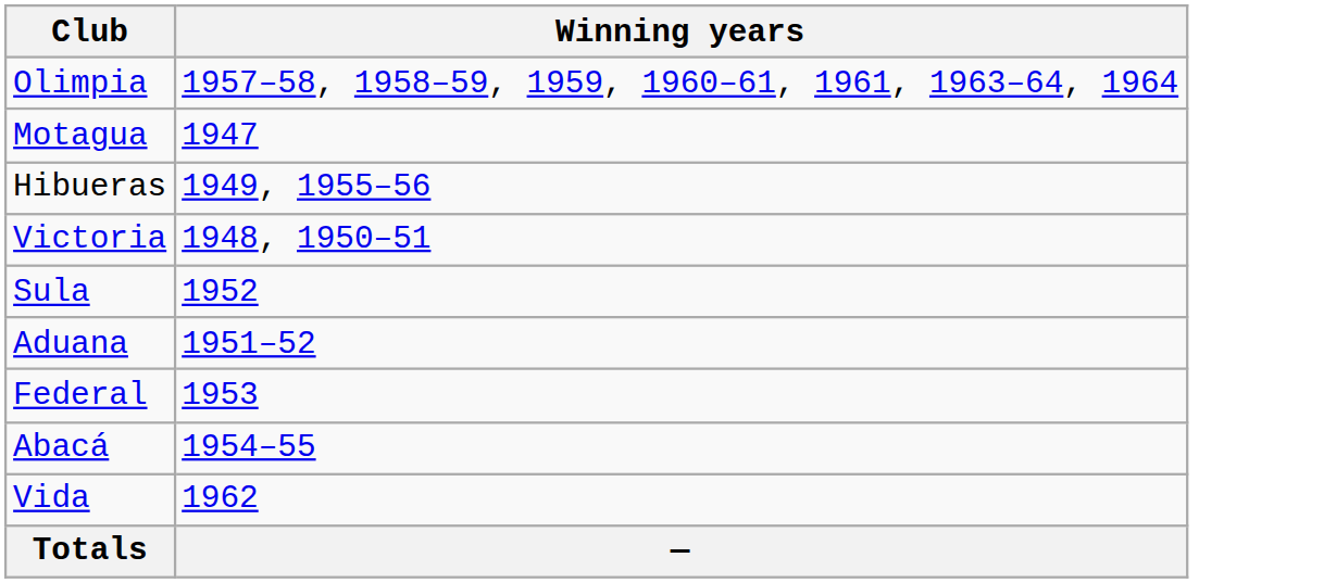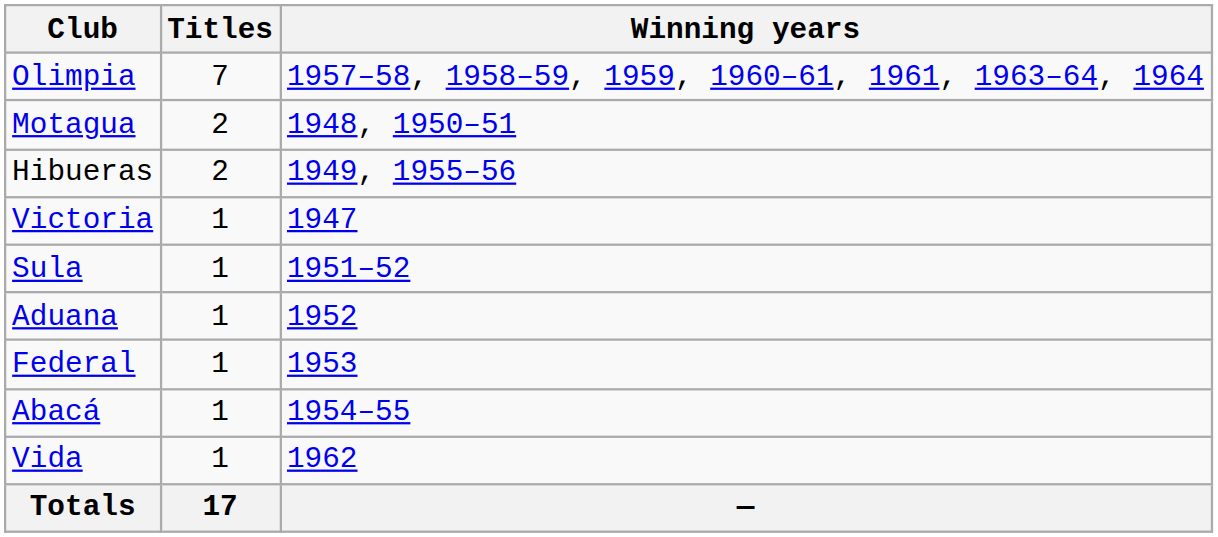+ column: Titles | 7 | 2 | 2 | 1 | 1 | 1 | 1 | 1 | 1 | 17
Motagua | Winning years: 1947 -> 1948, 1950–51
Victoria | Winning years: 1948, 1950–51 -> 1947
Sula | Winning years: 1952 -> 1951–52
Aduana | Winning years: 1951–52 -> 1952
